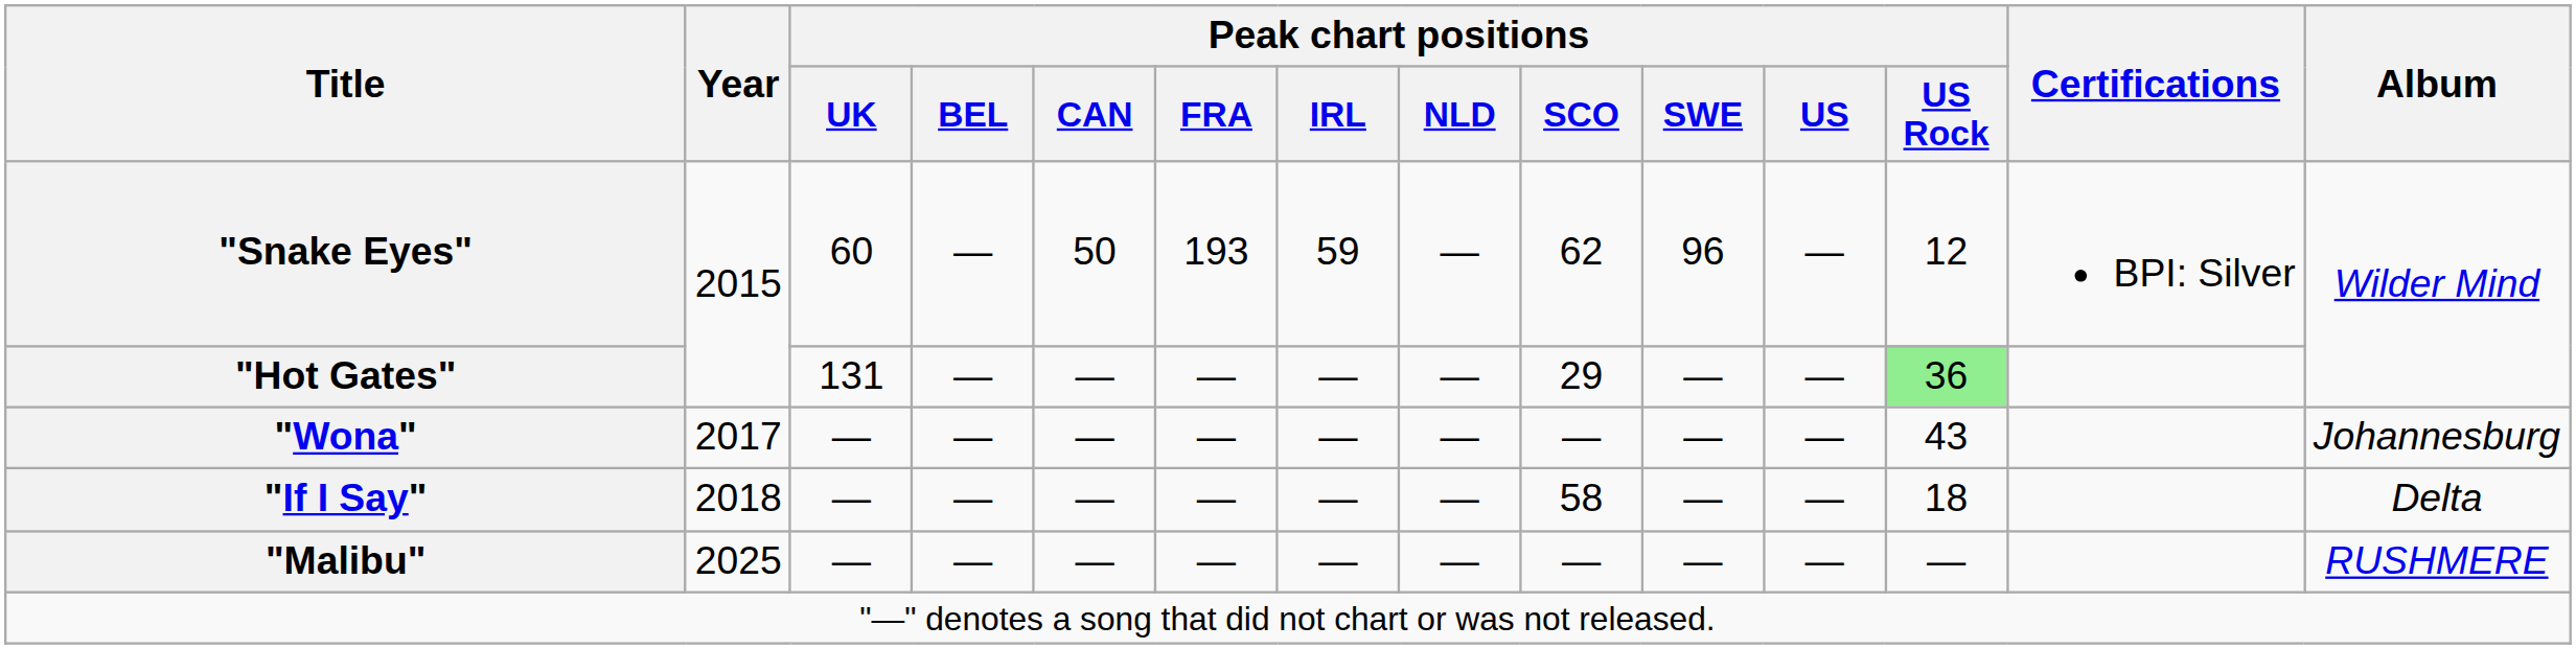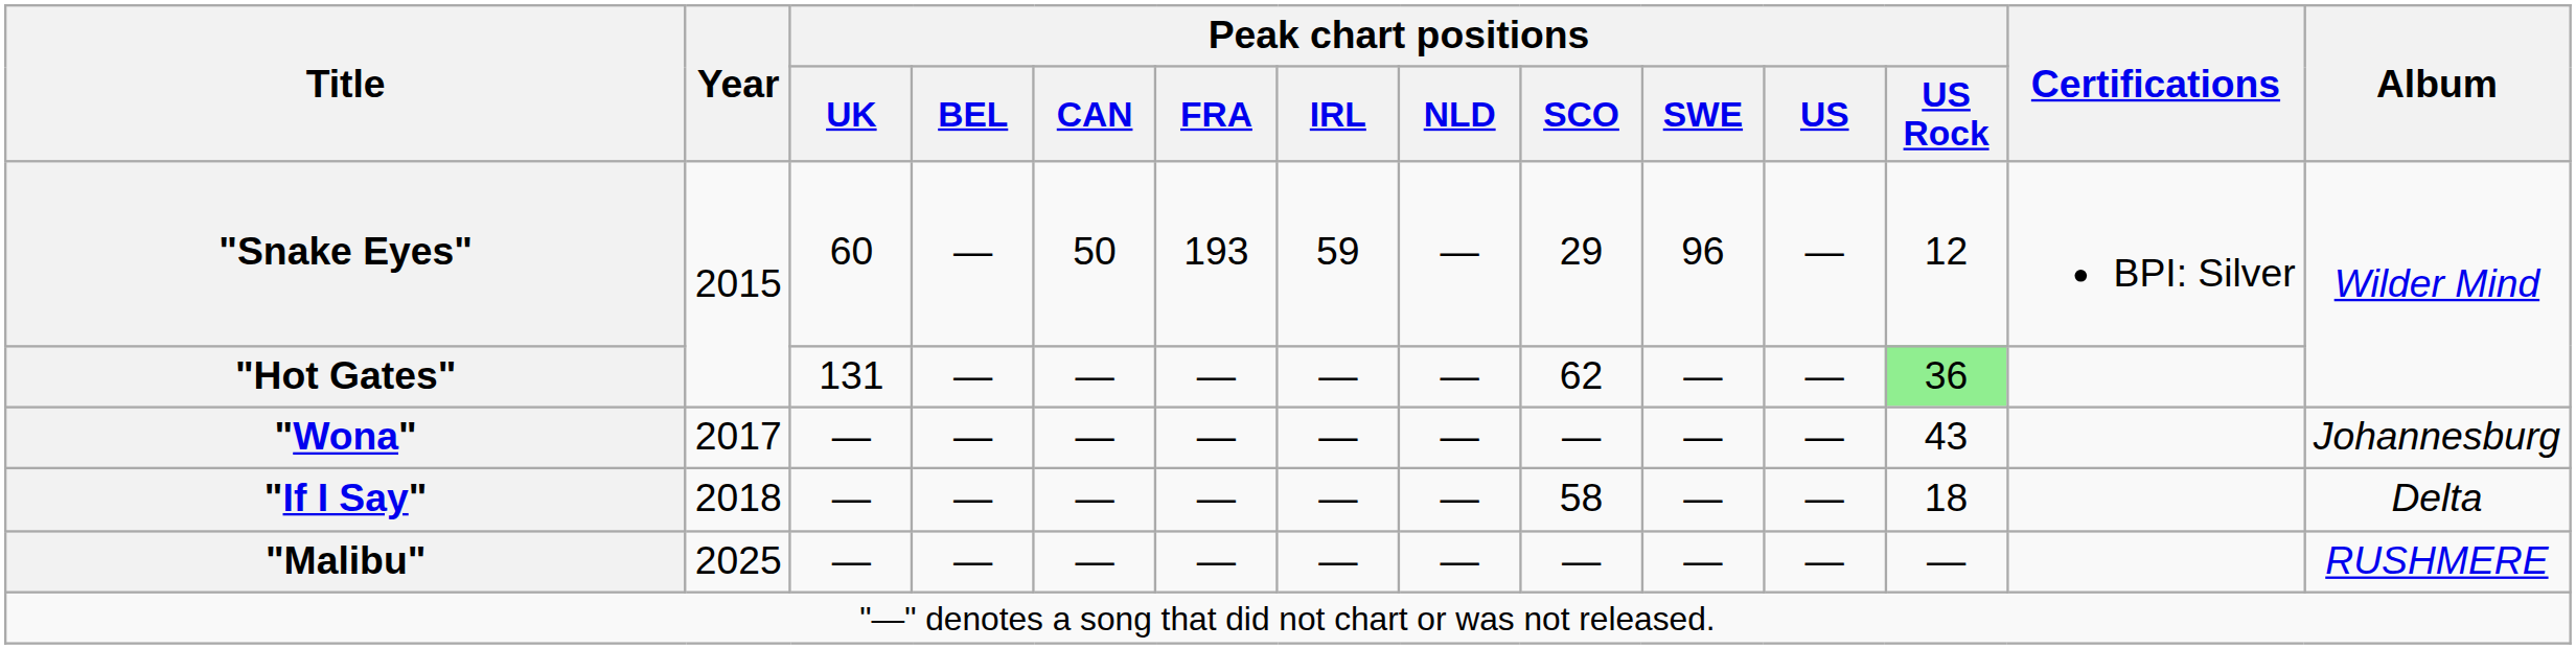"Snake Eyes" | Peak chart positions / SCO: 62 -> 29
"Hot Gates" | Peak chart positions / SCO: 29 -> 62
